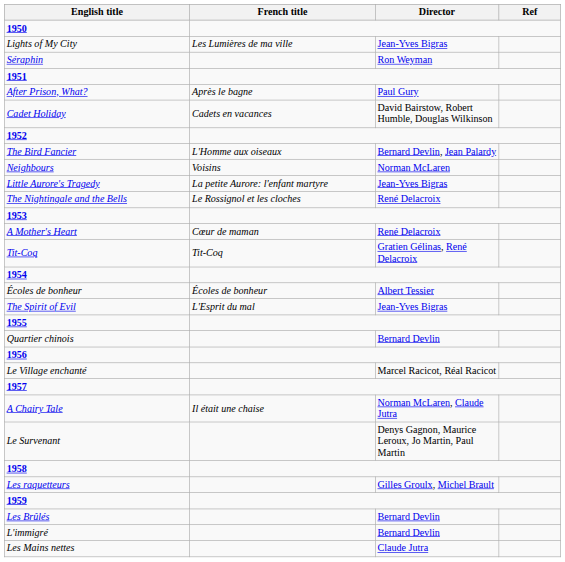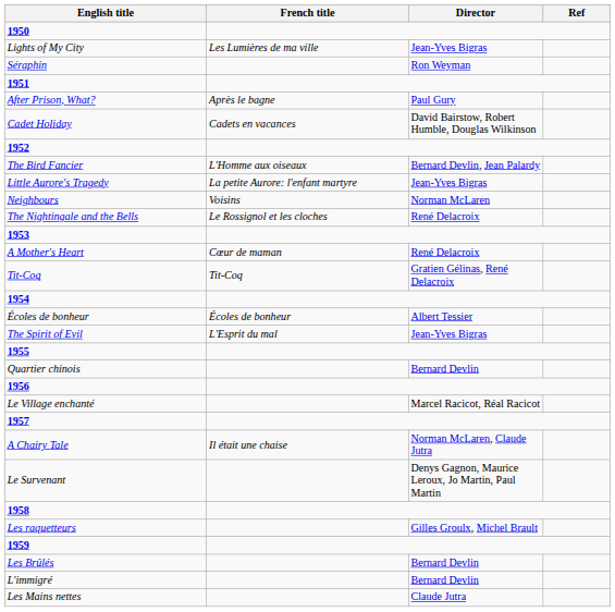rows swapped: Little Aurore's Tragedy <-> Neighbours
